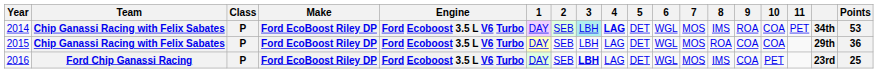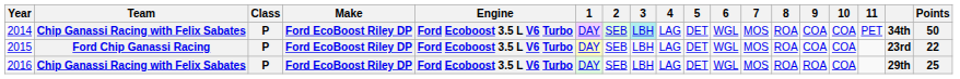2014 | 4: bold -> normal
2014 | 8: IMS -> ROA
2014 | 9: ROA -> COA
2014 | Points: 53 -> 50
2015 | Team: Chip Ganassi Racing with Felix Sabates -> Ford Chip Ganassi Racing
2015 | column 17: 29th -> 23rd
2015 | Points: 36 -> 22
2016 | Team: Ford Chip Ganassi Racing -> Chip Ganassi Racing with Felix Sabates
2016 | 3: bold -> normal
2016 | 8: IMS -> ROA
2016 | 9: COA -> ROA
2016 | 10: PET -> COA
2016 | column 17: 23rd -> 29th
